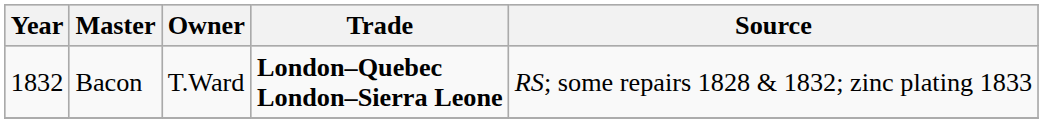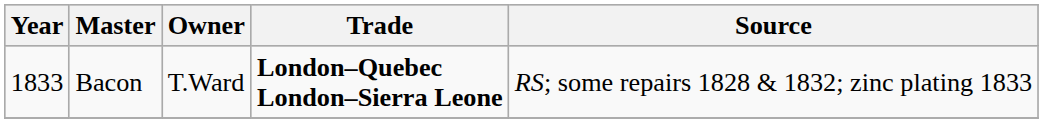Bacon | Year: 1832 -> 1833
